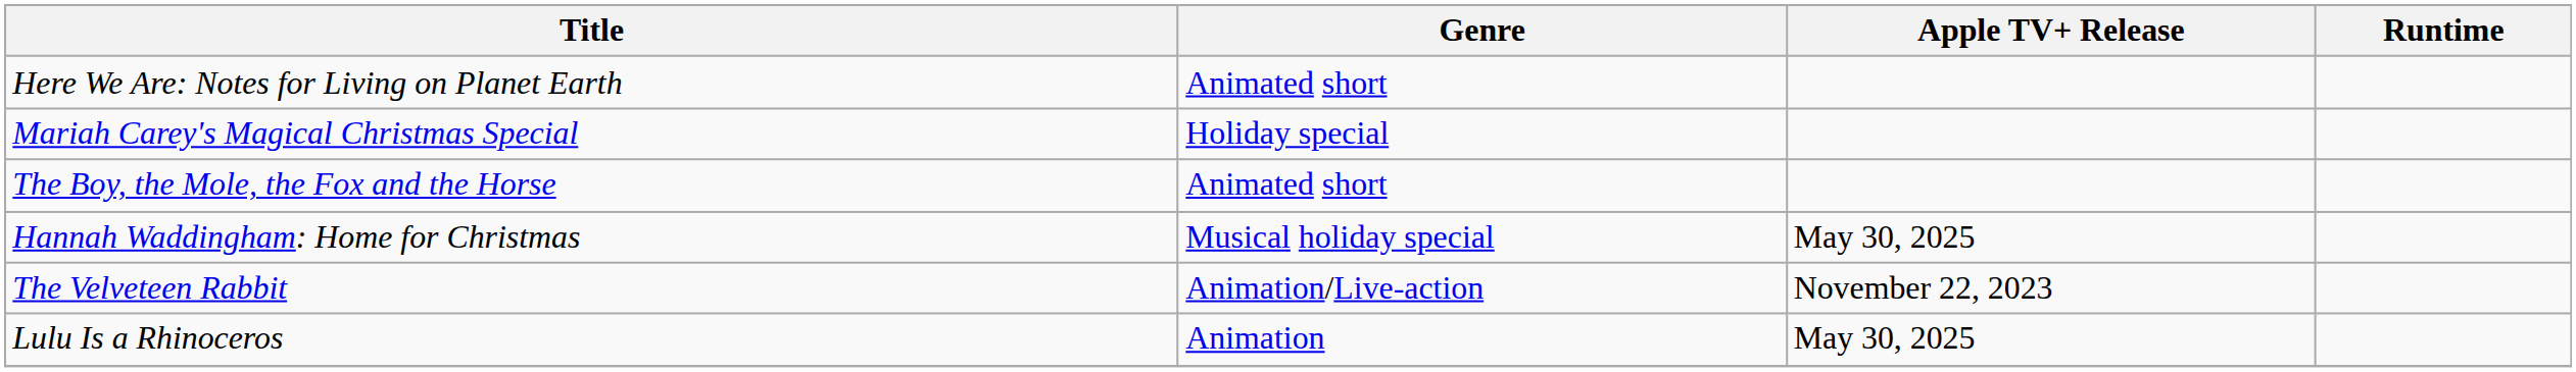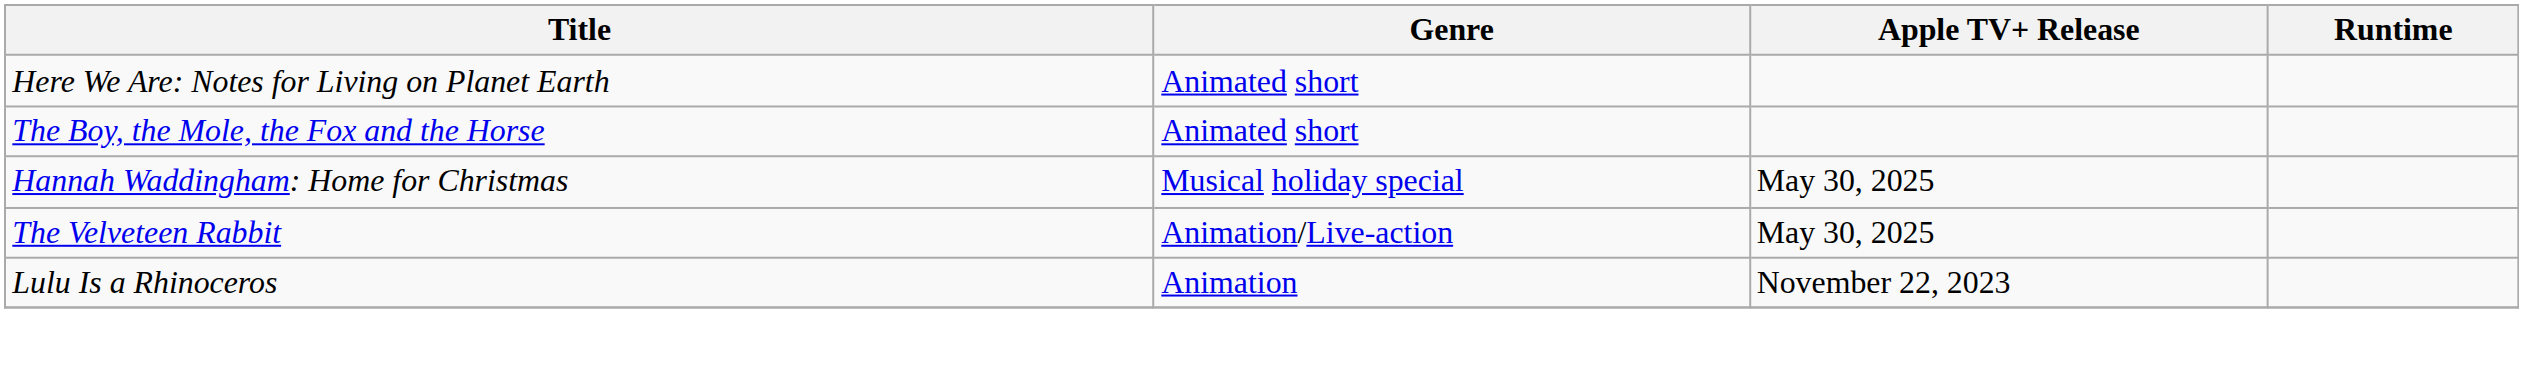- row: Mariah Carey's Magical Christmas Special | Holiday special
The Velveteen Rabbit | Apple TV+ Release: November 22, 2023 -> May 30, 2025
Lulu Is a Rhinoceros | Apple TV+ Release: May 30, 2025 -> November 22, 2023
